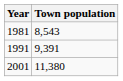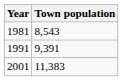2001 | Town population: 11,380 -> 11,383
